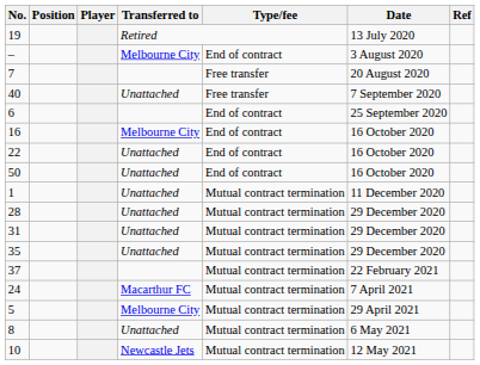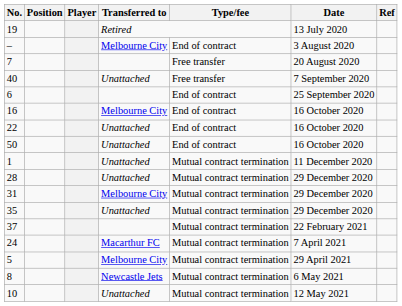31 | Transferred to: Unattached -> Melbourne City
8 | Transferred to: Unattached -> Newcastle Jets
10 | Transferred to: Newcastle Jets -> Unattached
